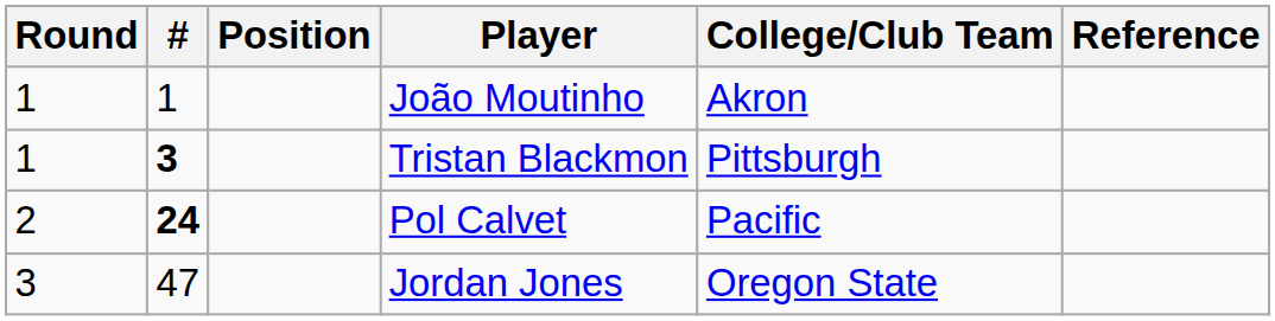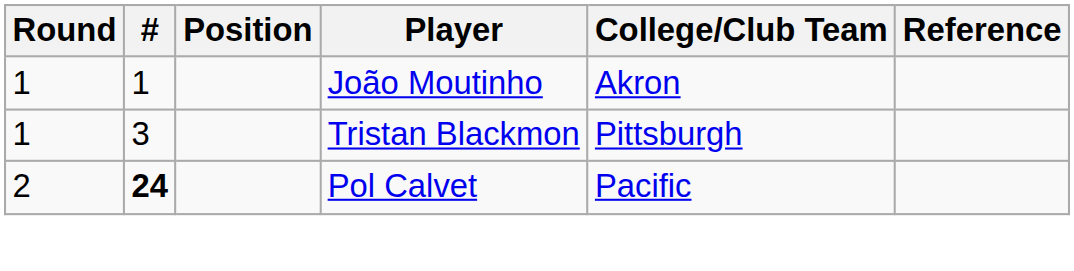Tristan Blackmon | #: bold -> normal
- row: 3 | 47 | Jordan Jones | Oregon State
